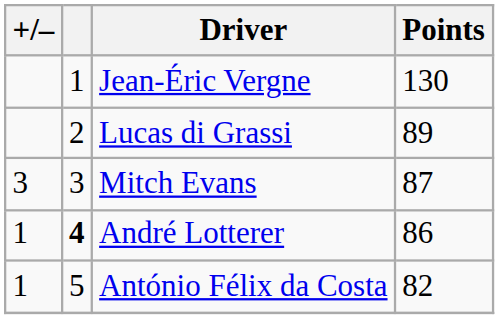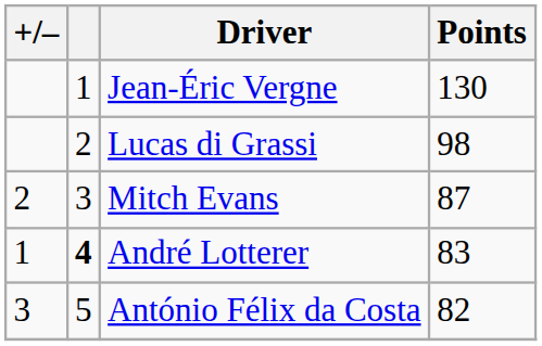Lucas di Grassi | Points: 89 -> 98
Mitch Evans | +/–: 3 -> 2
André Lotterer | Points: 86 -> 83
António Félix da Costa | +/–: 1 -> 3
